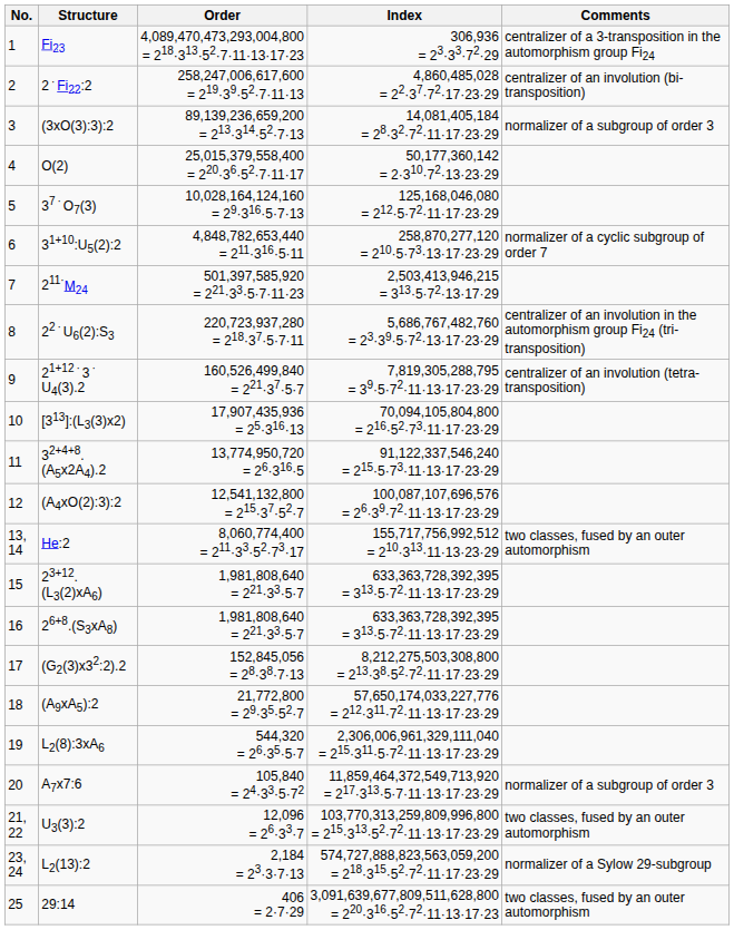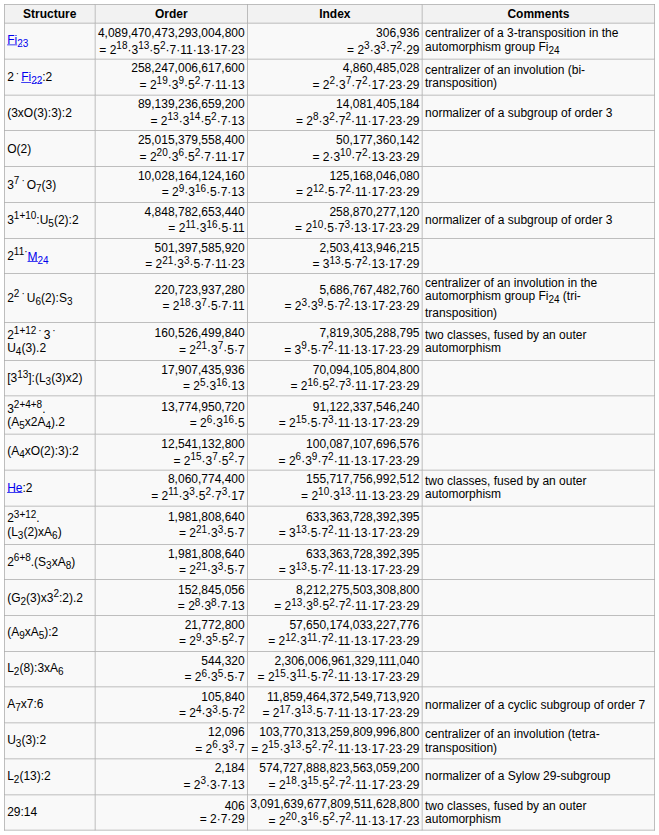- column: No. | 1 | 2 | 3 | 4 | 5 | 6 | 7 | 8 | 9 | 10 | 11 | 12 | 13, 14 | 15 | 16 | 17 | 18 | 19 | 20 | 21, 22 | 23, 24 | 25
31+10:U5(2):2 | Comments: normalizer of a cyclic subgroup of order 7 -> normalizer of a subgroup of order 3
21+12 · 3 · U4(3).2 | Comments: centralizer of an involution (tetra-transposition) -> two classes, fused by an outer automorphism
A7x7:6 | Comments: normalizer of a subgroup of order 3 -> normalizer of a cyclic subgroup of order 7
U3(3):2 | Comments: two classes, fused by an outer automorphism -> centralizer of an involution (tetra-transposition)
